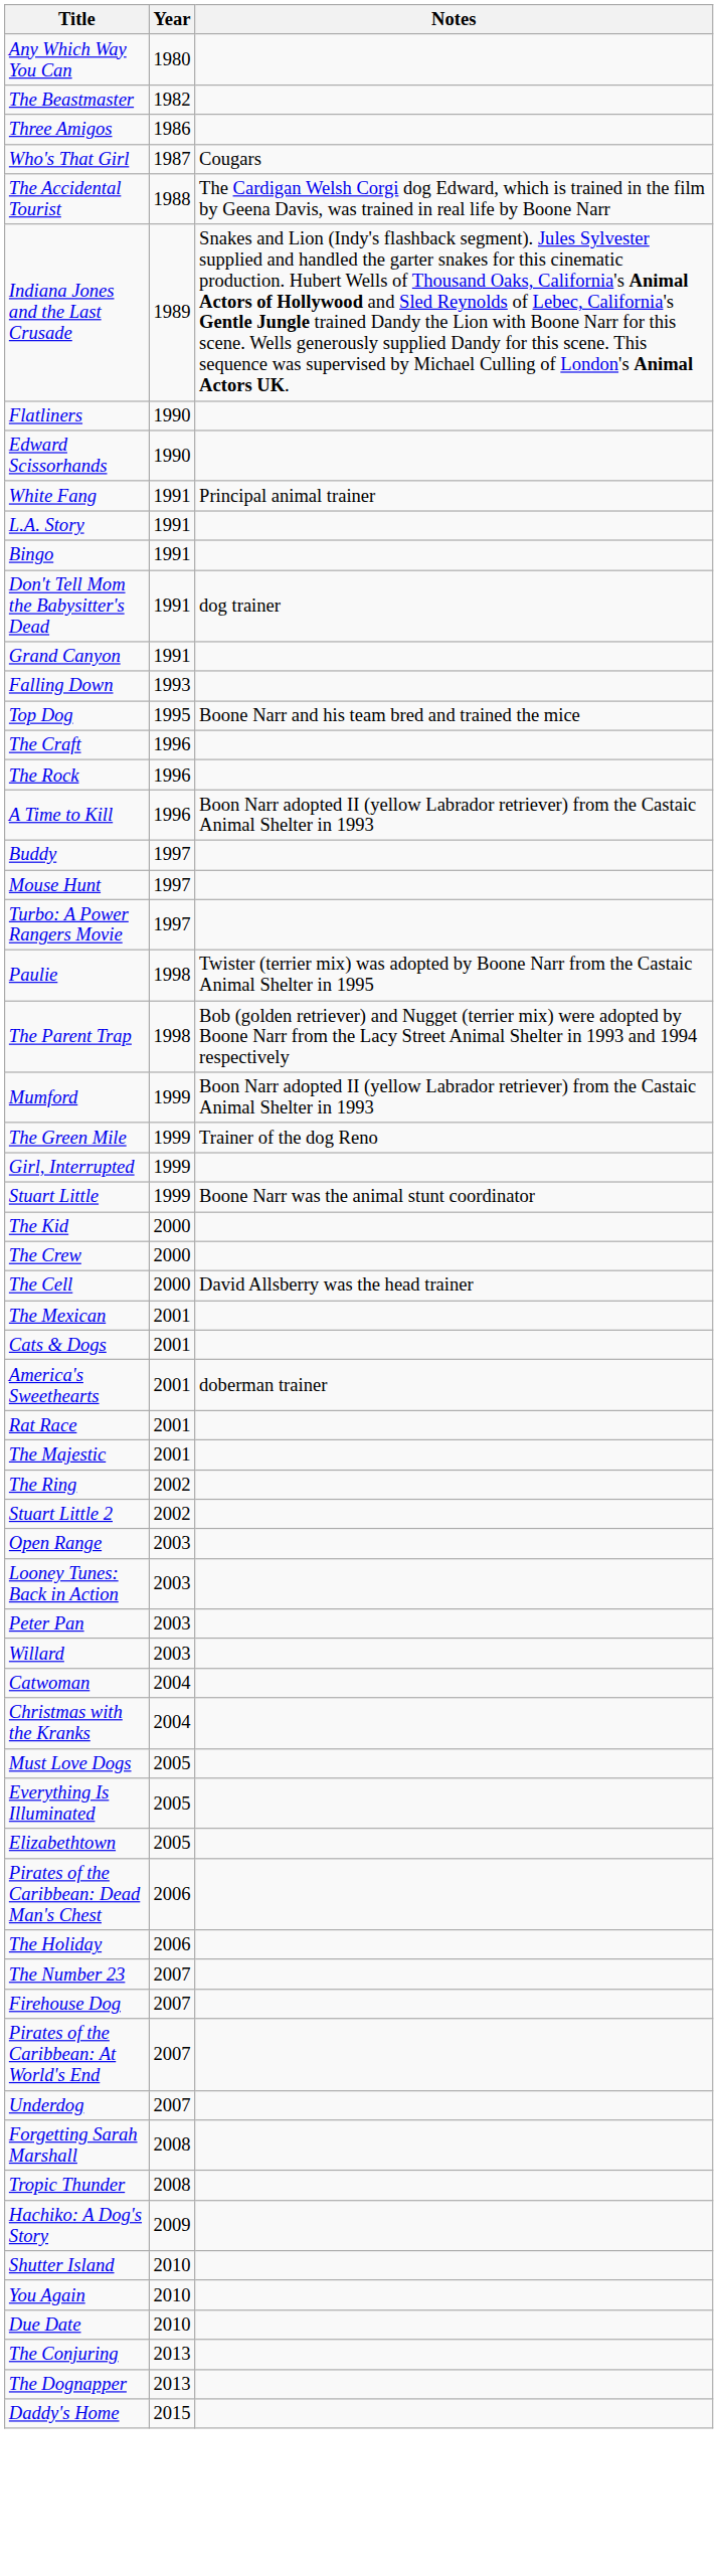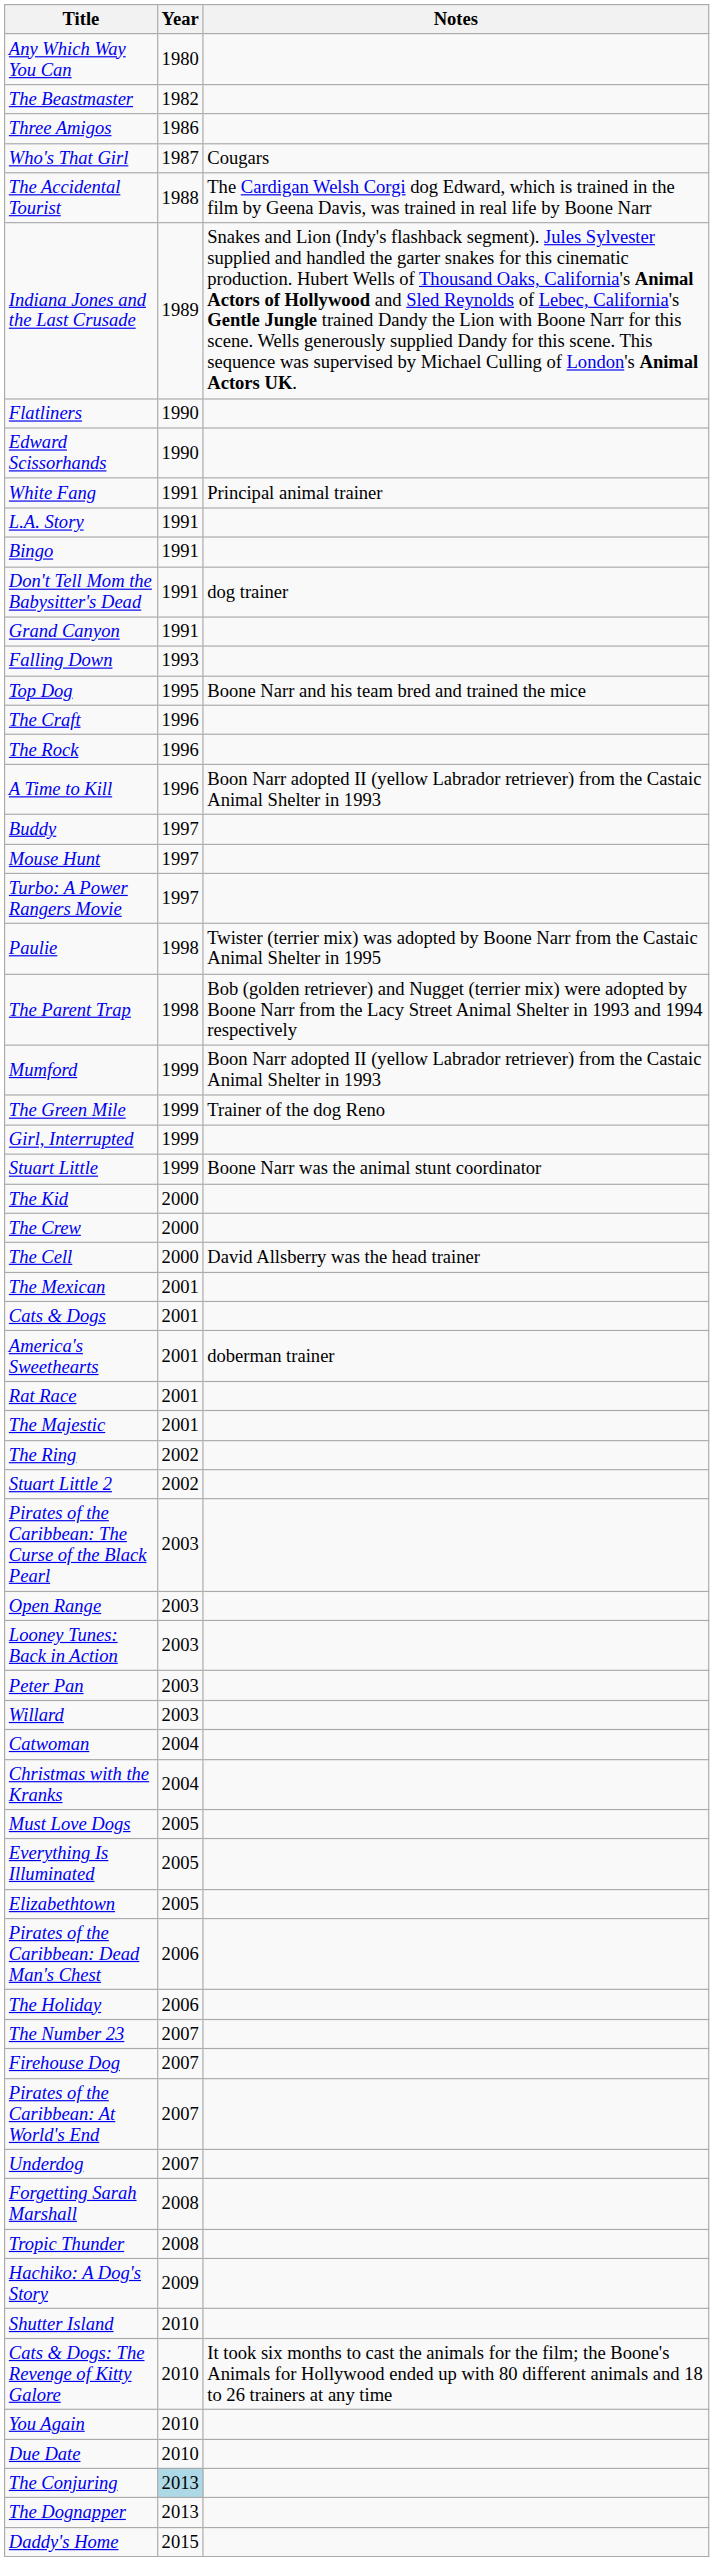+ row: Pirates of the Caribbean: The Curse of the Black Pearl | 2003
+ row: Cats & Dogs: The Revenge of Kitty Galore | 2010 | It took six months to cast the animals for the film; the Boone's Animals for Hollywood ended up with 80 different animals and 18 to 26 trainers at any time
The Conjuring | Year: no background -> lightblue background
